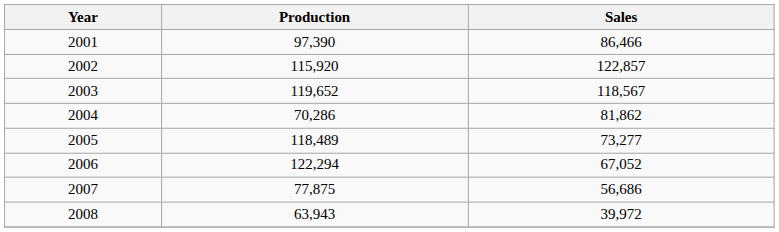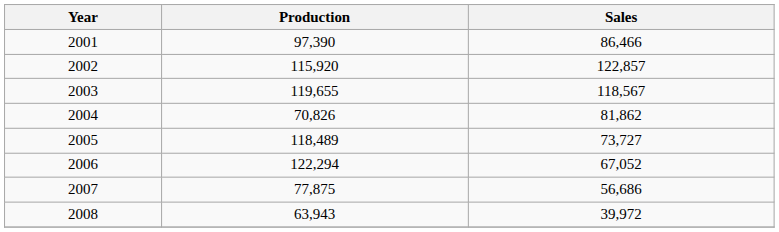2003 | Production: 119,652 -> 119,655
2004 | Production: 70,286 -> 70,826
2005 | Sales: 73,277 -> 73,727
